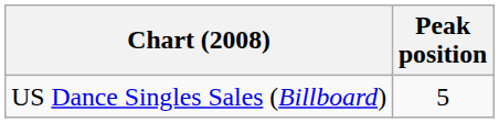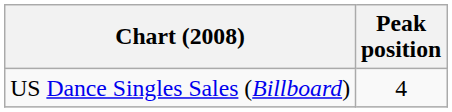US Dance Singles Sales (Billboard) | Peak position: 5 -> 4
